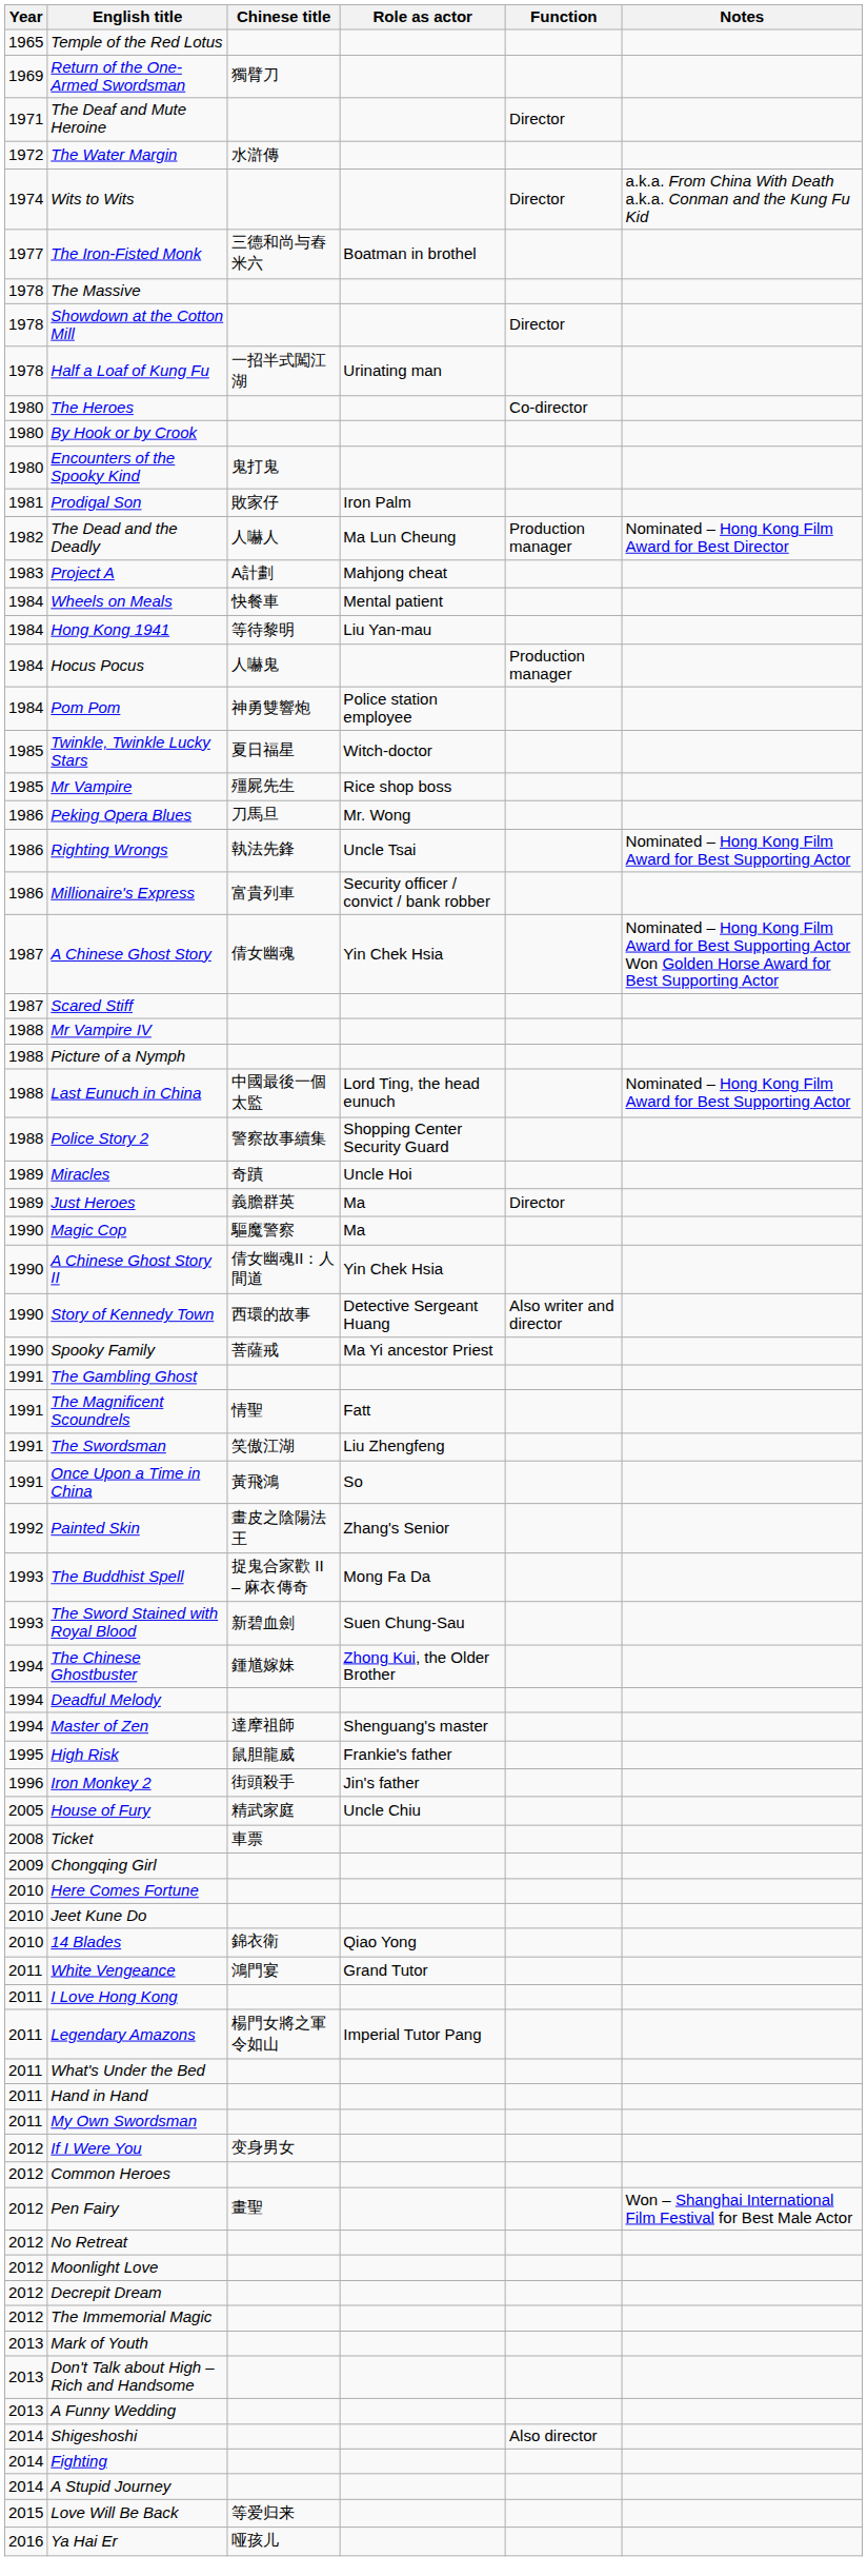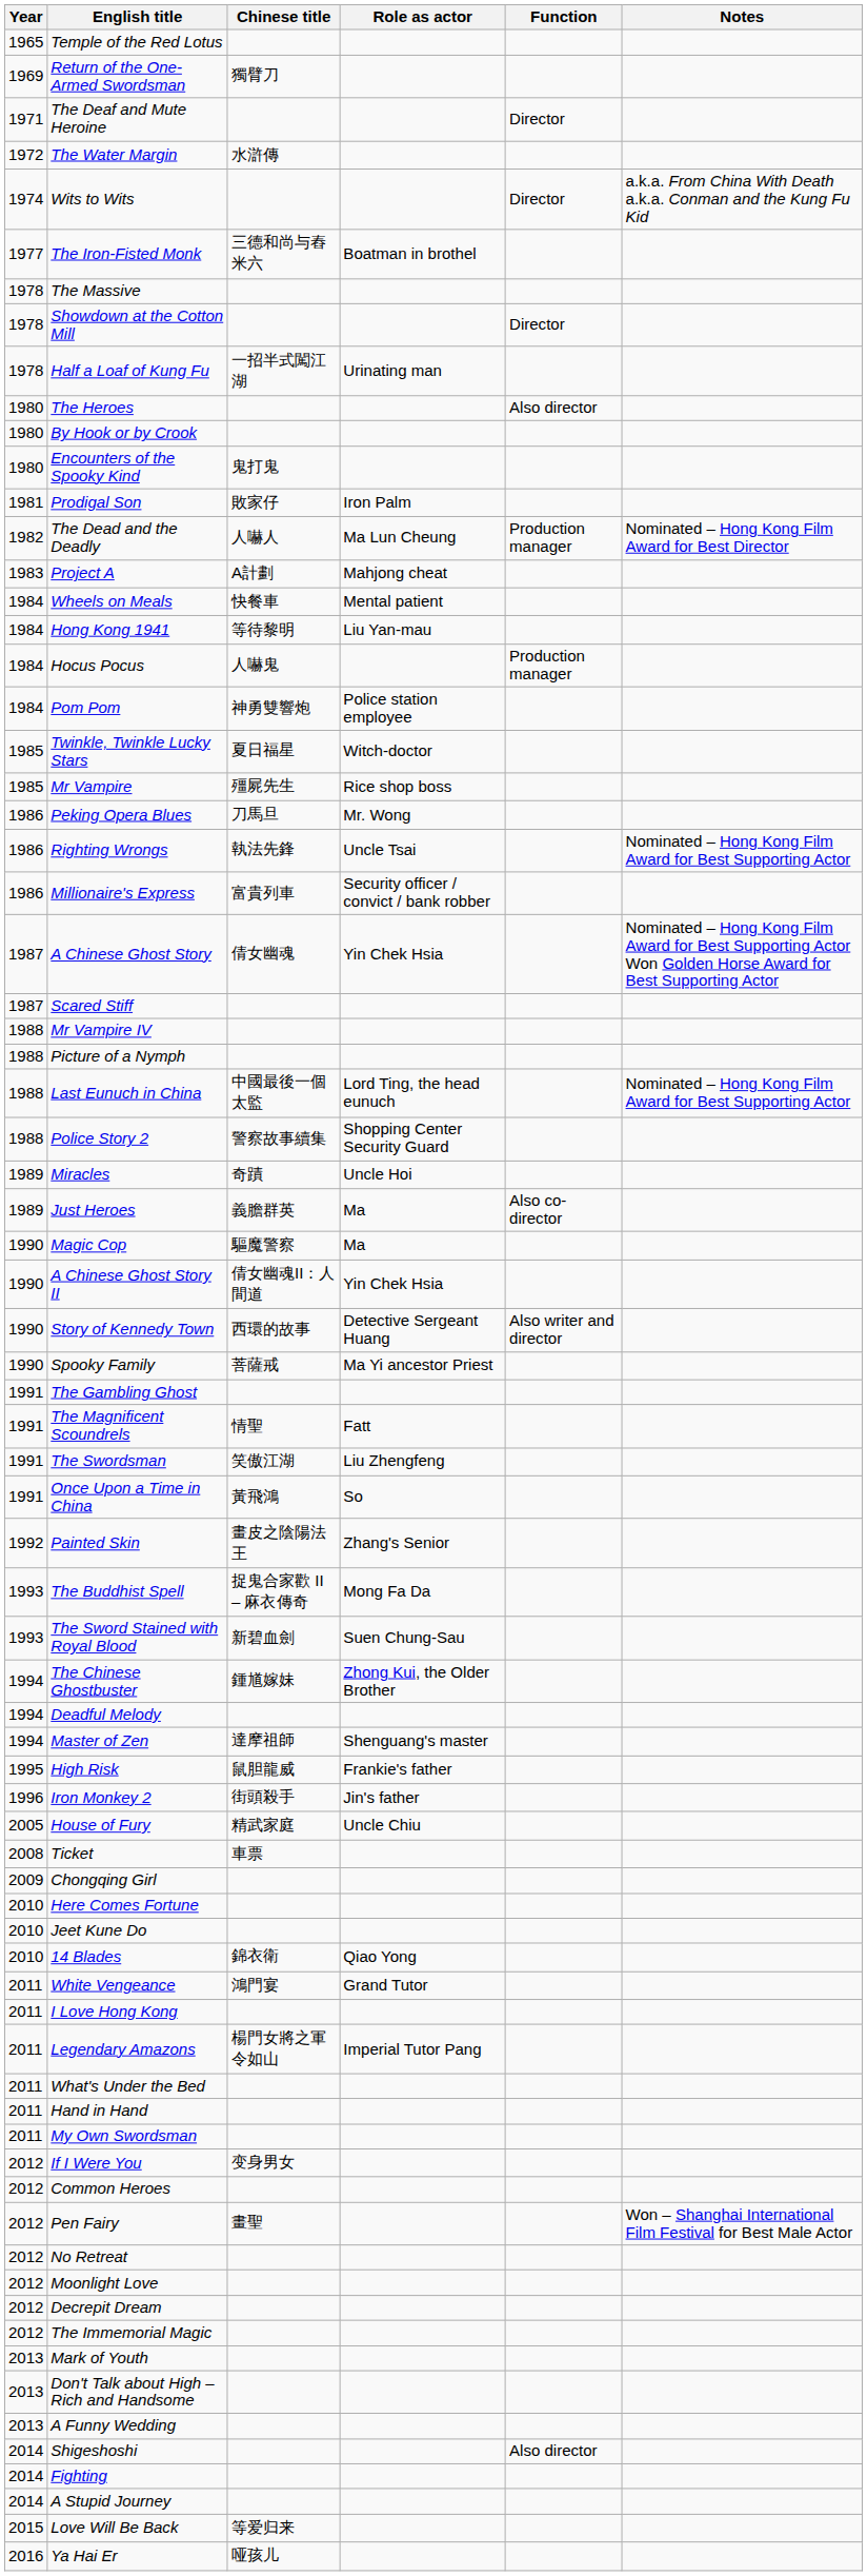The Heroes | Function: Co-director -> Also director
Just Heroes | Function: Director -> Also co-director
